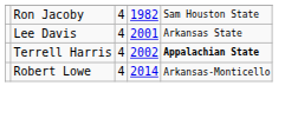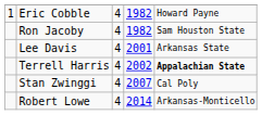+ row: 1 | Eric Cobble | 4 | 1982 | Howard Payne
+ row: Stan Zwinggi | 4 | 2007 | Cal Poly
